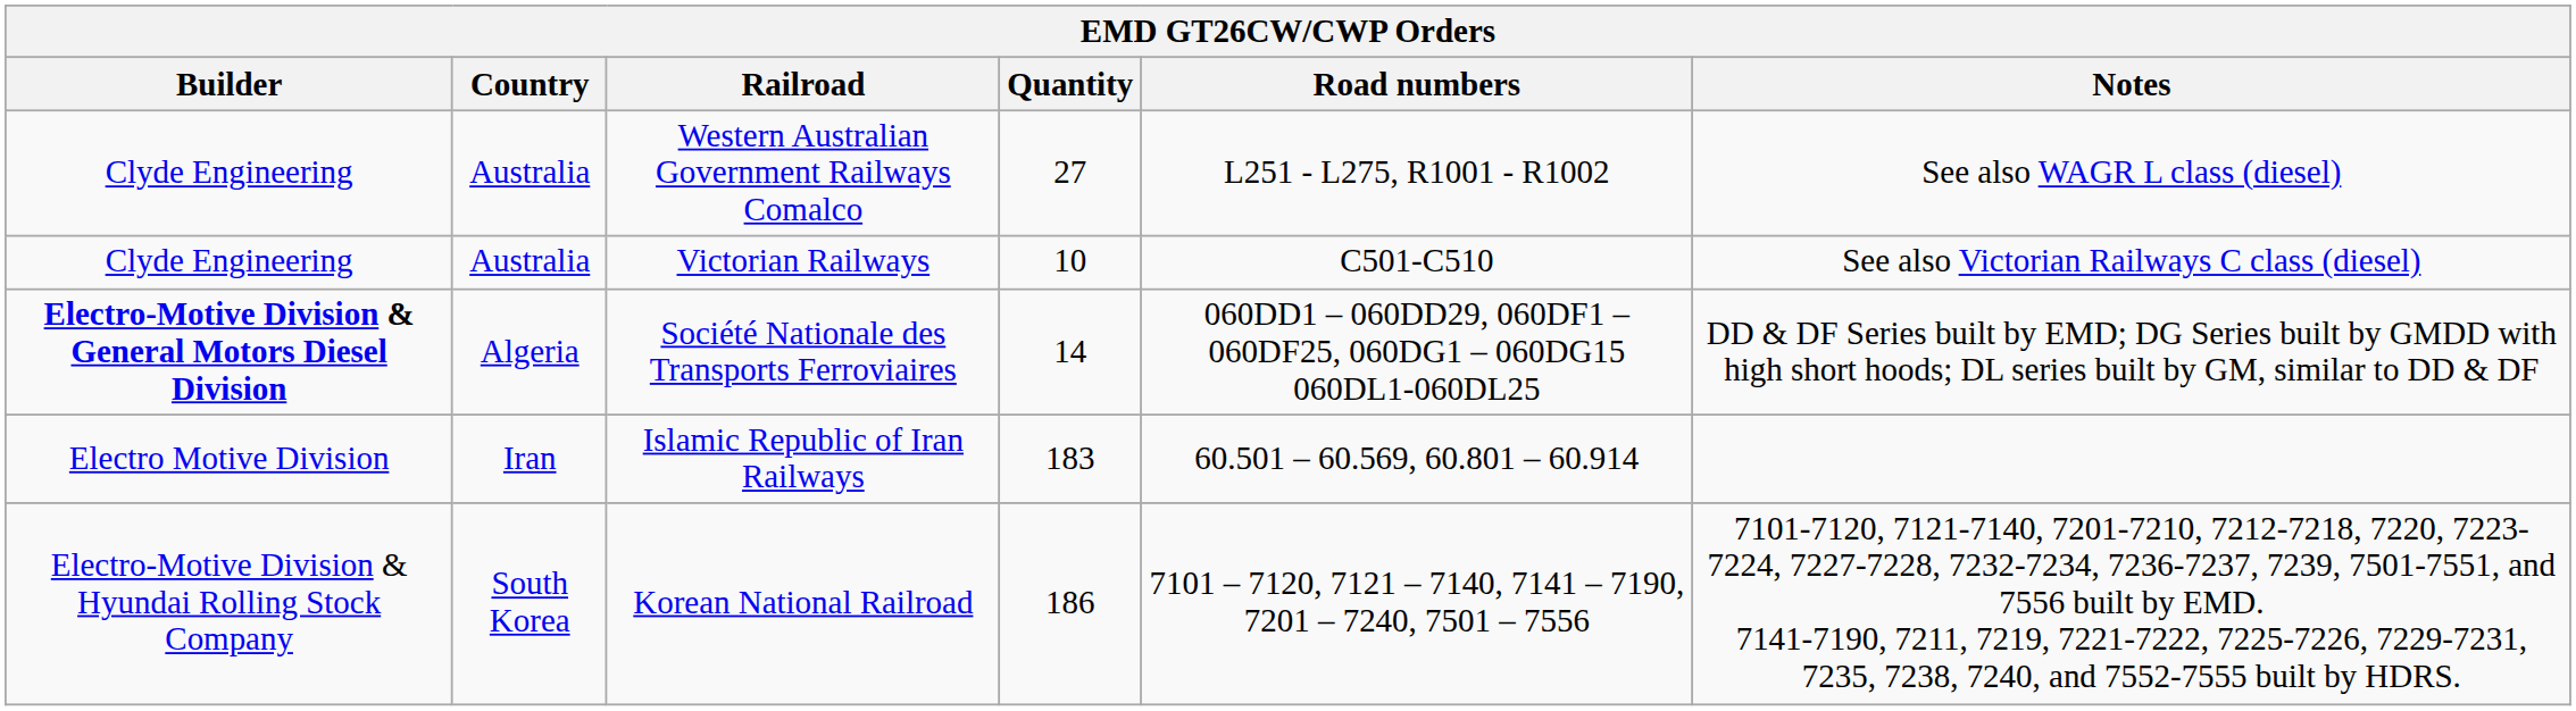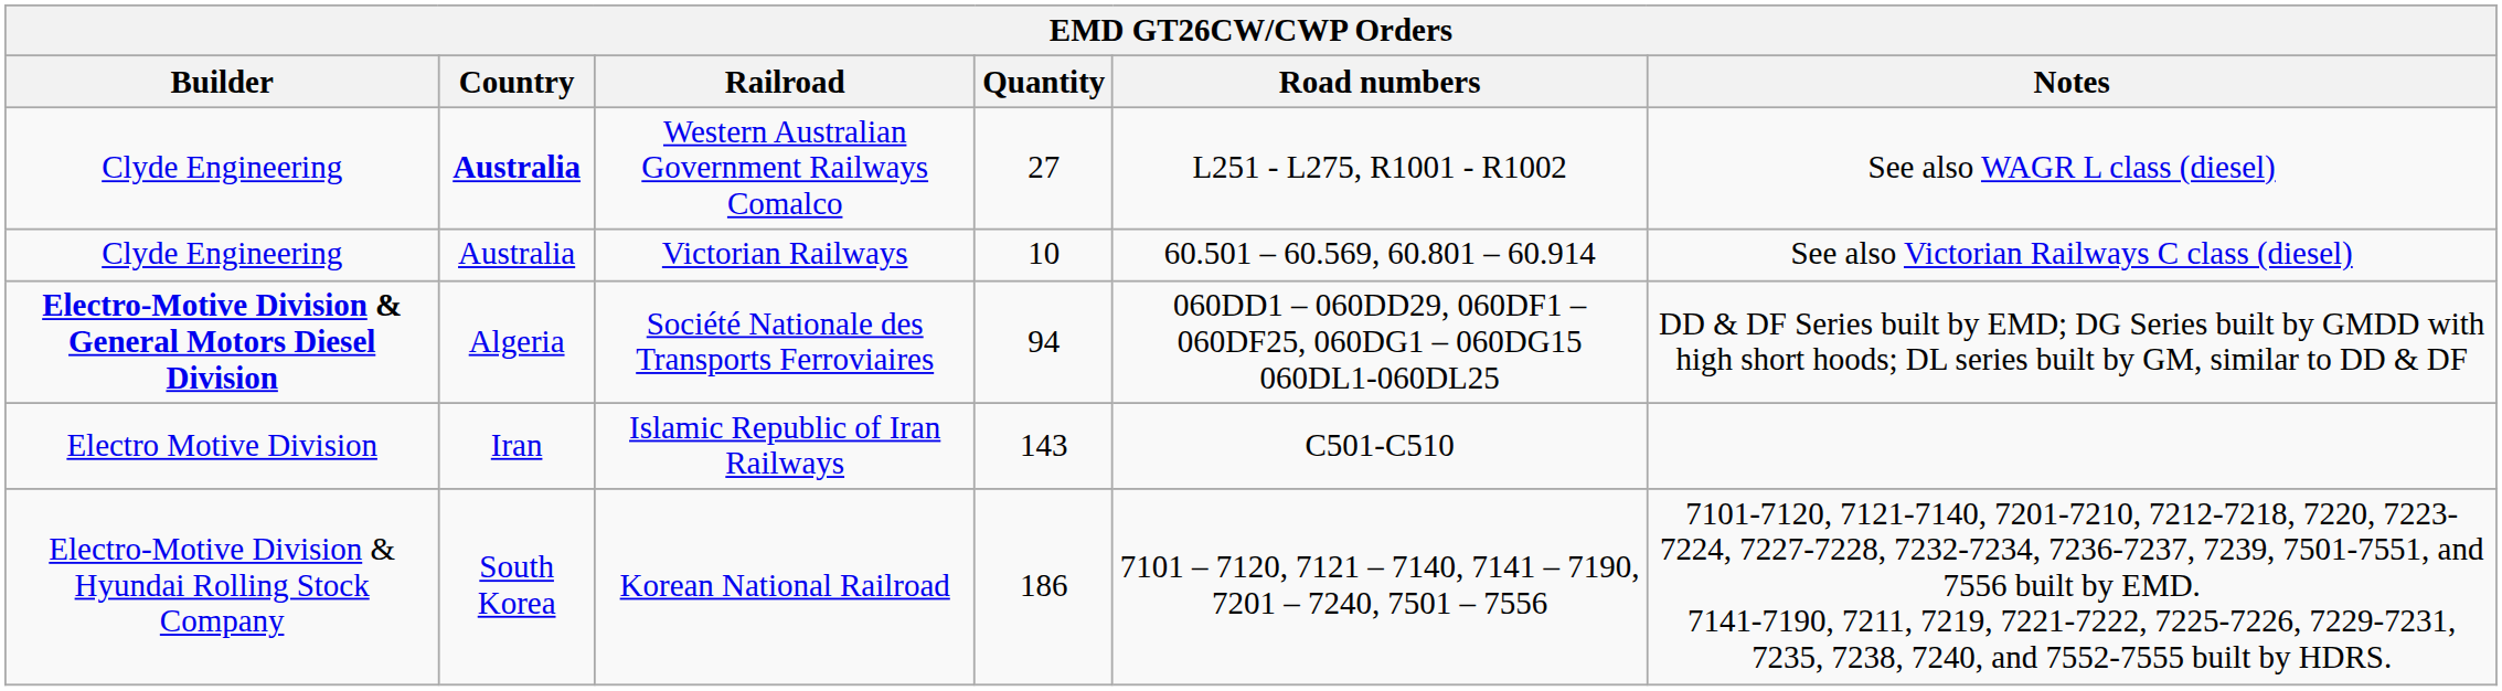Western Australian Government Railways Comalco | Country: normal -> bold
Victorian Railways | Road numbers: C501-C510 -> 60.501 – 60.569, 60.801 – 60.914
Société Nationale des Transports Ferroviaires | Quantity: 14 -> 94
Islamic Republic of Iran Railways | Quantity: 183 -> 143
Islamic Republic of Iran Railways | Road numbers: 60.501 – 60.569, 60.801 – 60.914 -> C501-C510
